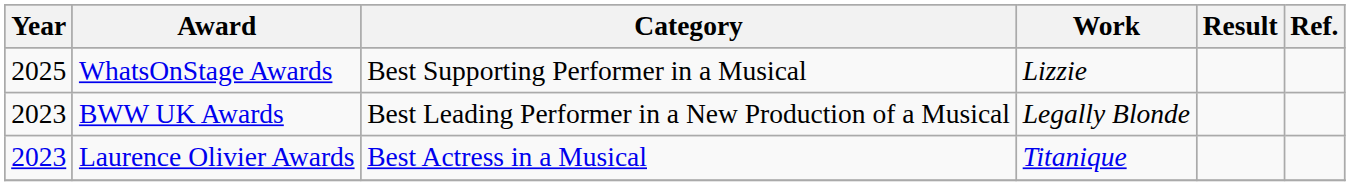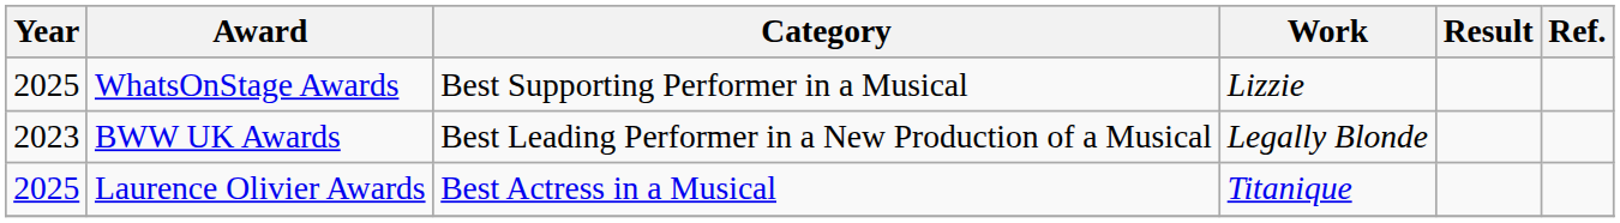Laurence Olivier Awards | Year: 2023 -> 2025
